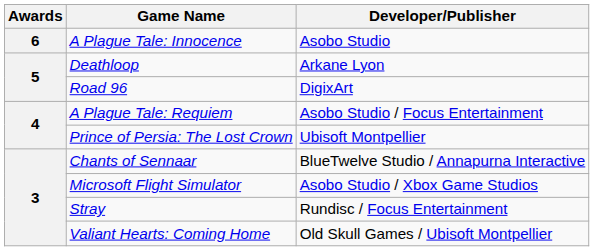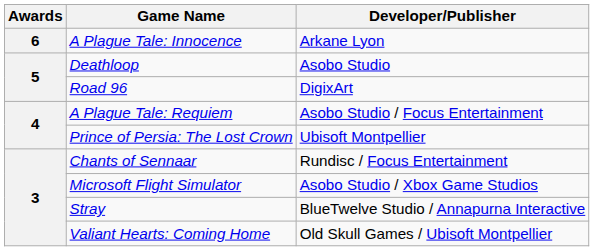A Plague Tale: Innocence | Developer/Publisher: Asobo Studio -> Arkane Lyon
Deathloop | Developer/Publisher: Arkane Lyon -> Asobo Studio
Chants of Sennaar | Developer/Publisher: BlueTwelve Studio / Annapurna Interactive -> Rundisc / Focus Entertainment
Stray | Developer/Publisher: Rundisc / Focus Entertainment -> BlueTwelve Studio / Annapurna Interactive
